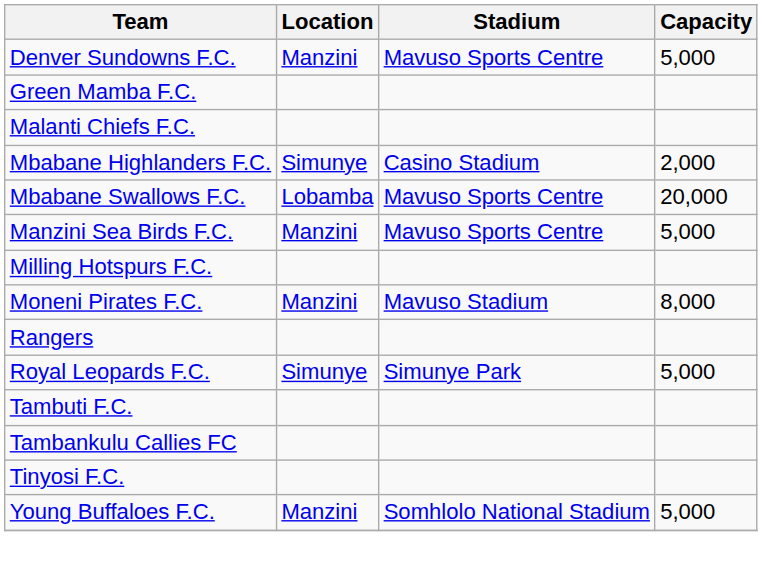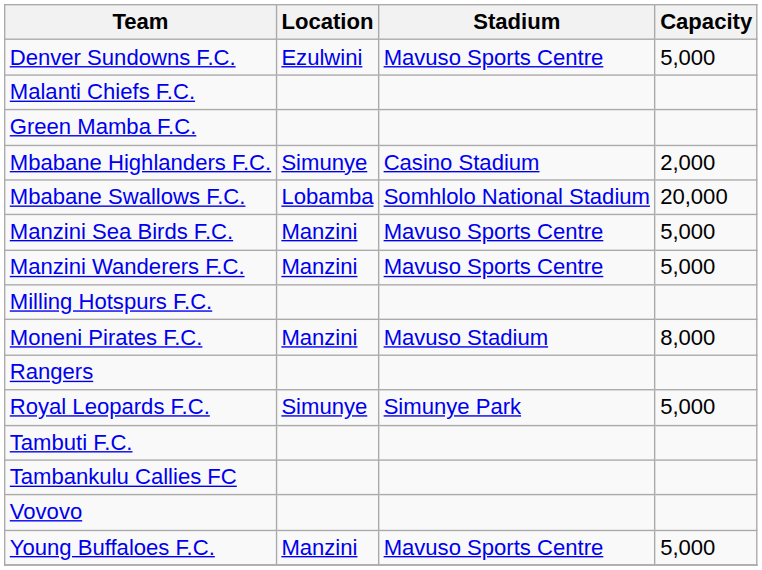Denver Sundowns F.C. | Location: Manzini -> Ezulwini
rows swapped: Green Mamba F.C. <-> Malanti Chiefs F.C.
Mbabane Swallows F.C. | Stadium: Mavuso Sports Centre -> Somhlolo National Stadium
+ row: Manzini Wanderers F.C. | Manzini | Mavuso Sports Centre | 5,000
- row: Tinyosi F.C.
+ row: Vovovo
Young Buffaloes F.C. | Stadium: Somhlolo National Stadium -> Mavuso Sports Centre
